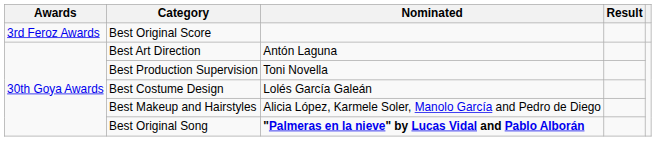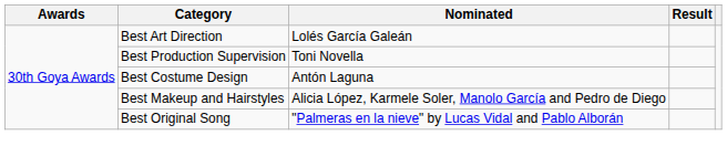- row: 3rd Feroz Awards | Best Original Score
Best Art Direction | Nominated: Antón Laguna -> Lolés García Galeán
Best Costume Design | Nominated: Lolés García Galeán -> Antón Laguna
Best Original Song | Nominated: bold -> normal
